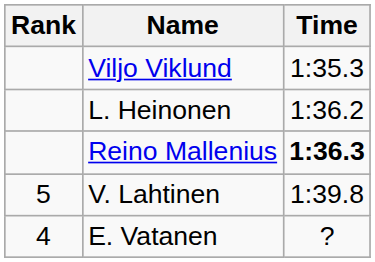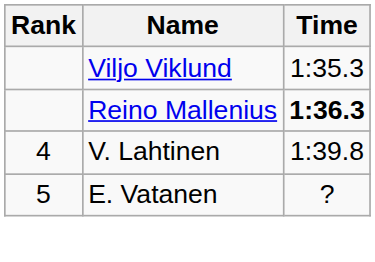- row: L. Heinonen | 1:36.2
V. Lahtinen | Rank: 5 -> 4
E. Vatanen | Rank: 4 -> 5
